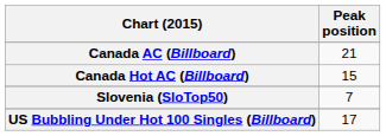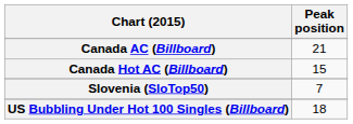US Bubbling Under Hot 100 Singles (Billboard) | Peak position: 17 -> 18
